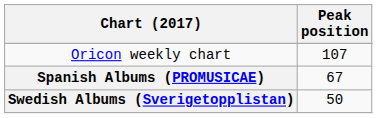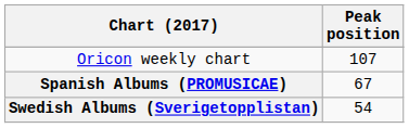Swedish Albums (Sverigetopplistan) | Peak position: 50 -> 54
